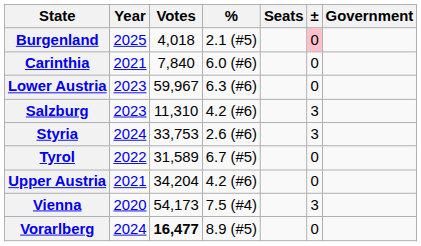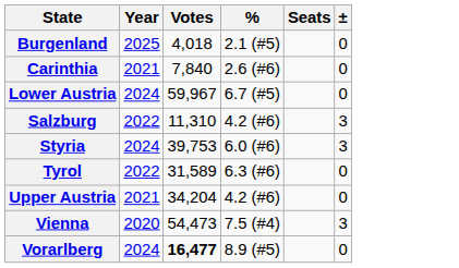- column: Government
Burgenland | ±: pink background -> no background
Carinthia | %: 6.0 (#6) -> 2.6 (#6)
Lower Austria | Year: 2023 -> 2024
Lower Austria | %: 6.3 (#6) -> 6.7 (#5)
Salzburg | Year: 2023 -> 2022
Styria | Votes: 33,753 -> 39,753
Styria | %: 2.6 (#6) -> 6.0 (#6)
Tyrol | %: 6.7 (#5) -> 6.3 (#6)
Vienna | Votes: 54,173 -> 54,473
